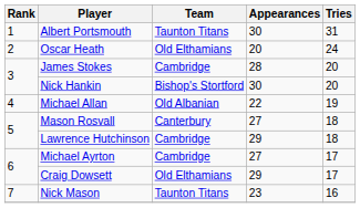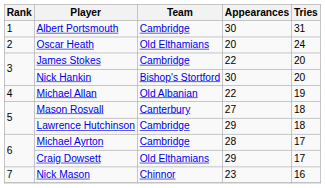Albert Portsmouth | Team: Taunton Titans -> Cambridge
James Stokes | Appearances: 28 -> 22
Michael Ayrton | Appearances: 27 -> 28
Nick Mason | Team: Taunton Titans -> Chinnor
